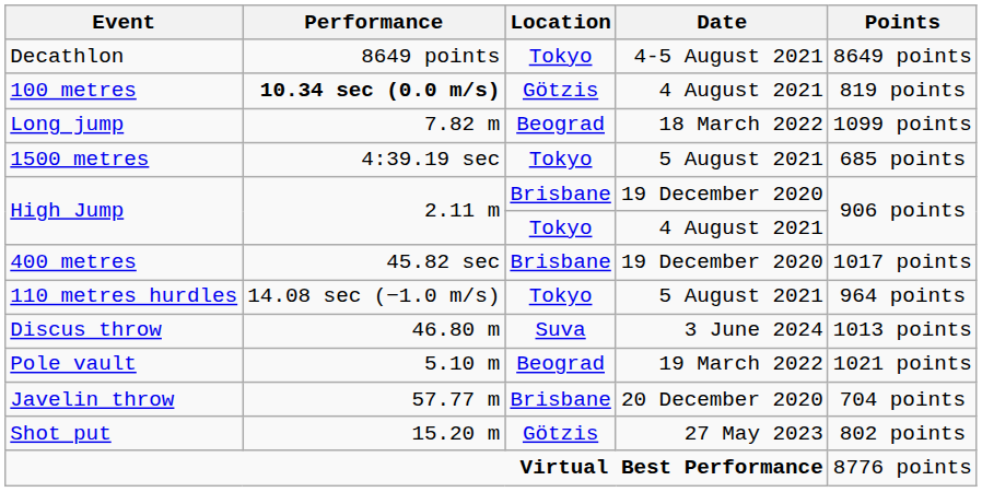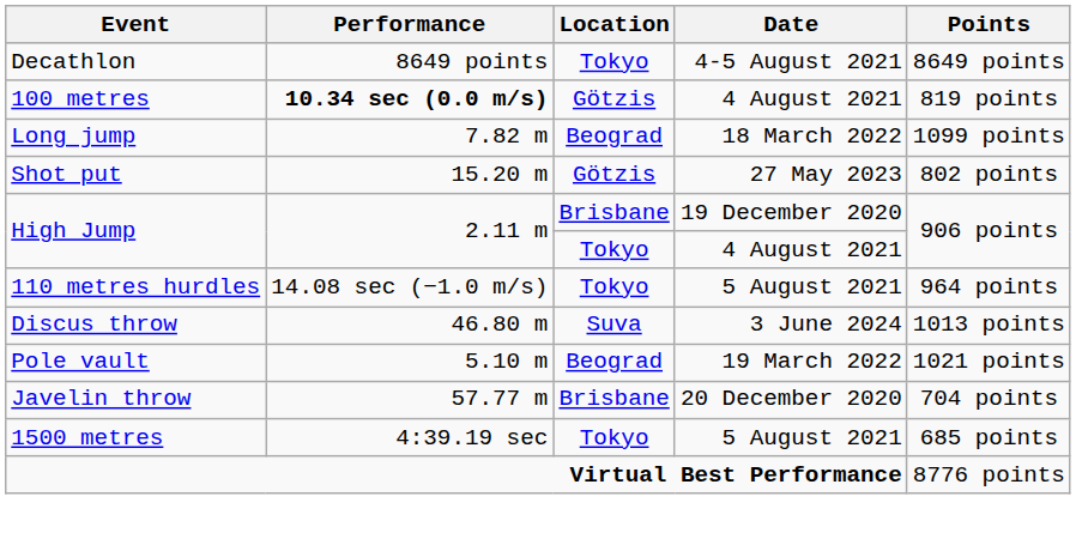rows swapped: Shot put <-> 1500 metres
- row: 400 metres | 45.82 sec | Brisbane | 19 December 2020 | 1017 points
